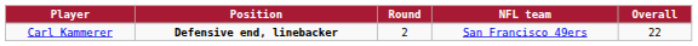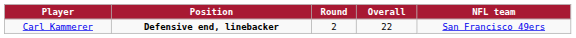columns swapped: Overall <-> NFL team
